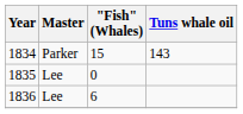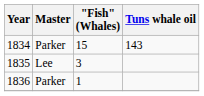1835 | "Fish" (Whales): 0 -> 3
1836 | Master: Lee -> Parker
1836 | "Fish" (Whales): 6 -> 1
